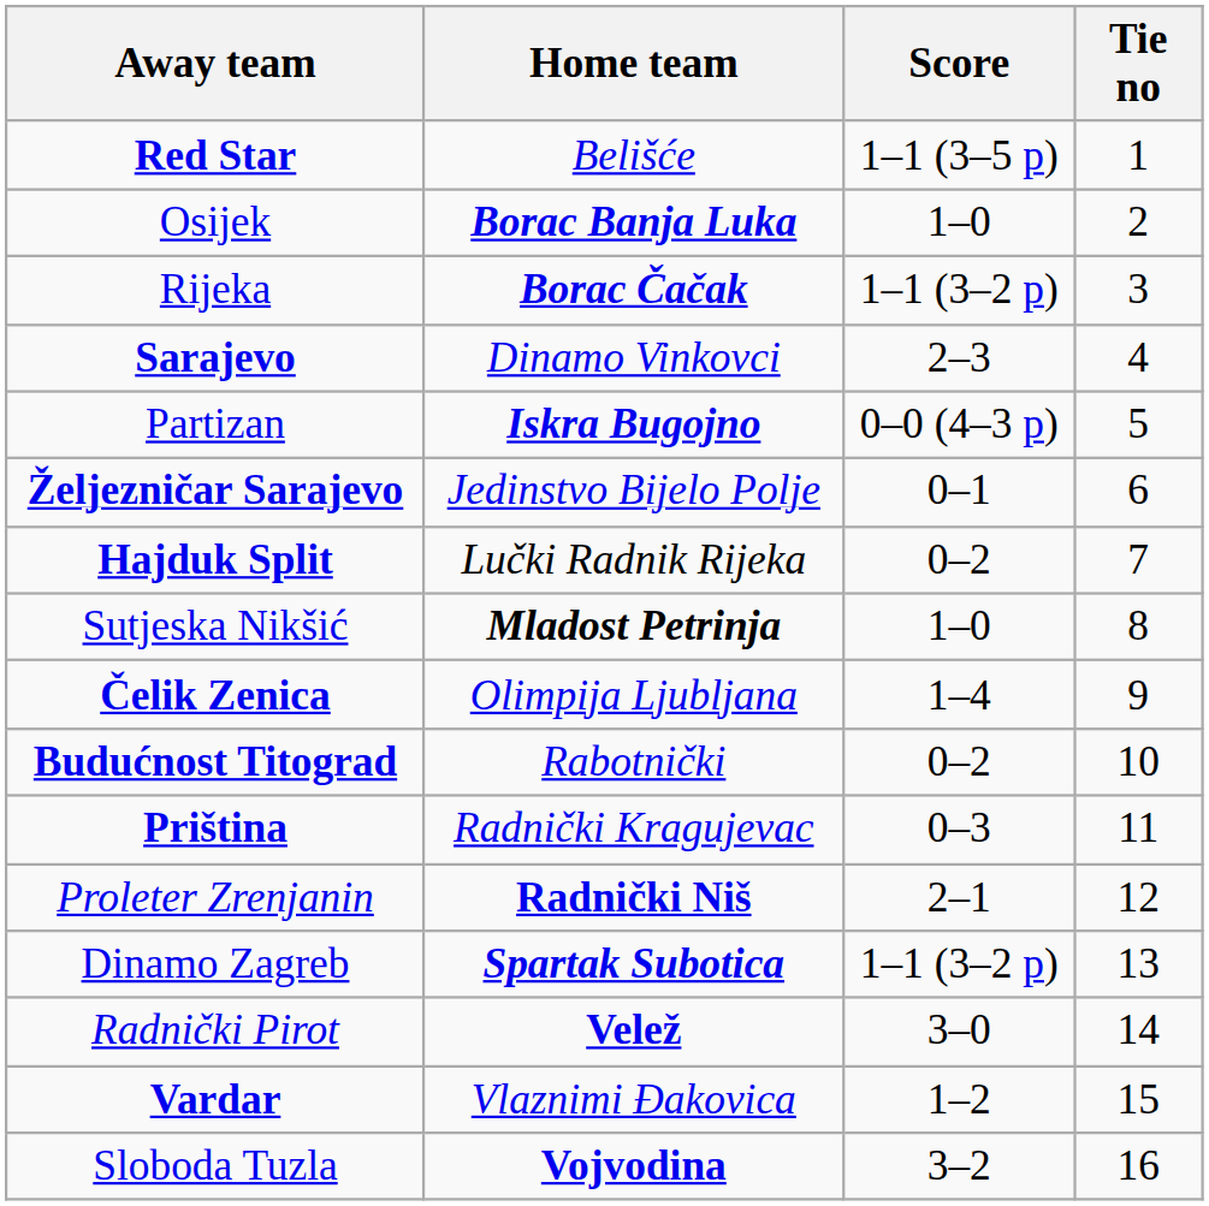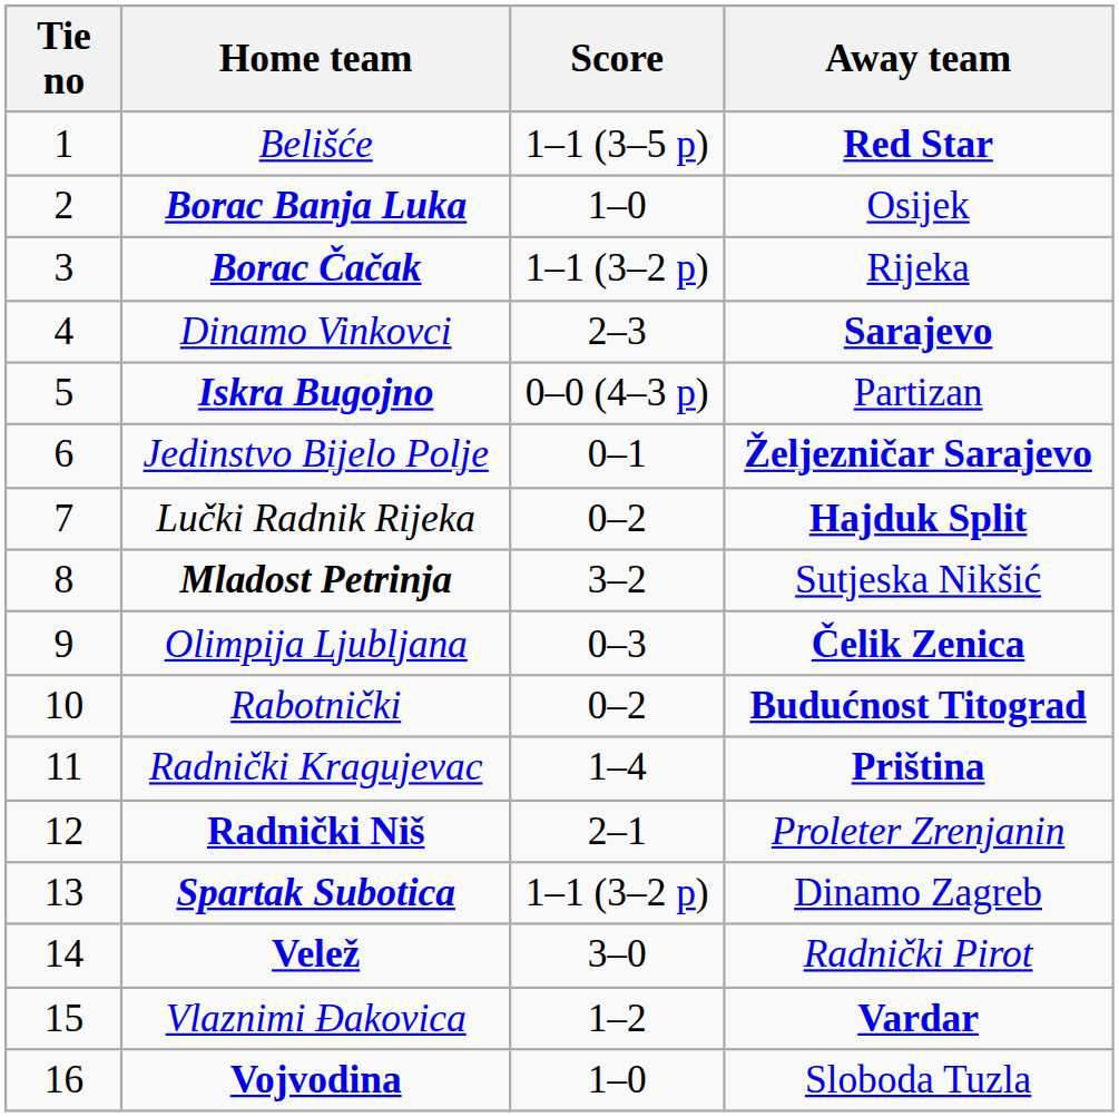columns swapped: Tie no <-> Away team
Mladost Petrinja | Score: 1–0 -> 3–2
Olimpija Ljubljana | Score: 1–4 -> 0–3
Radnički Kragujevac | Score: 0–3 -> 1–4
Vojvodina | Score: 3–2 -> 1–0
